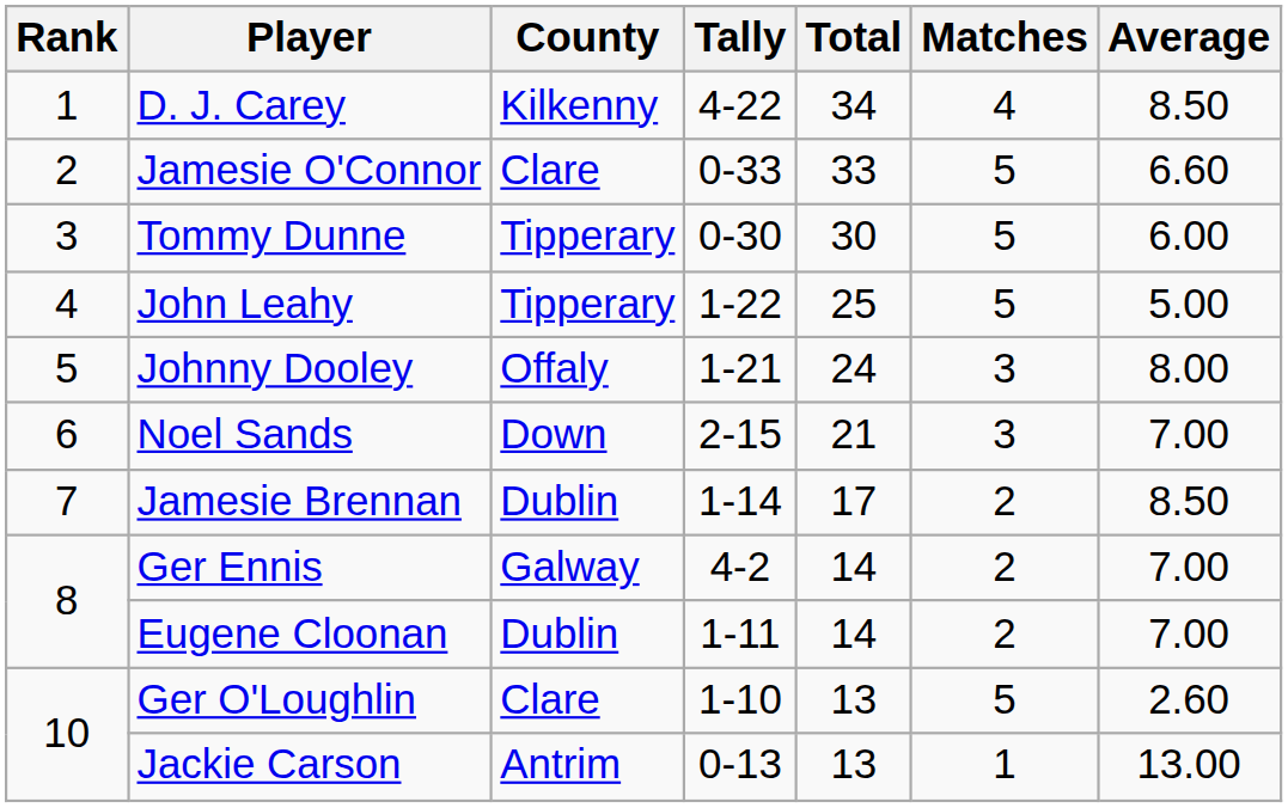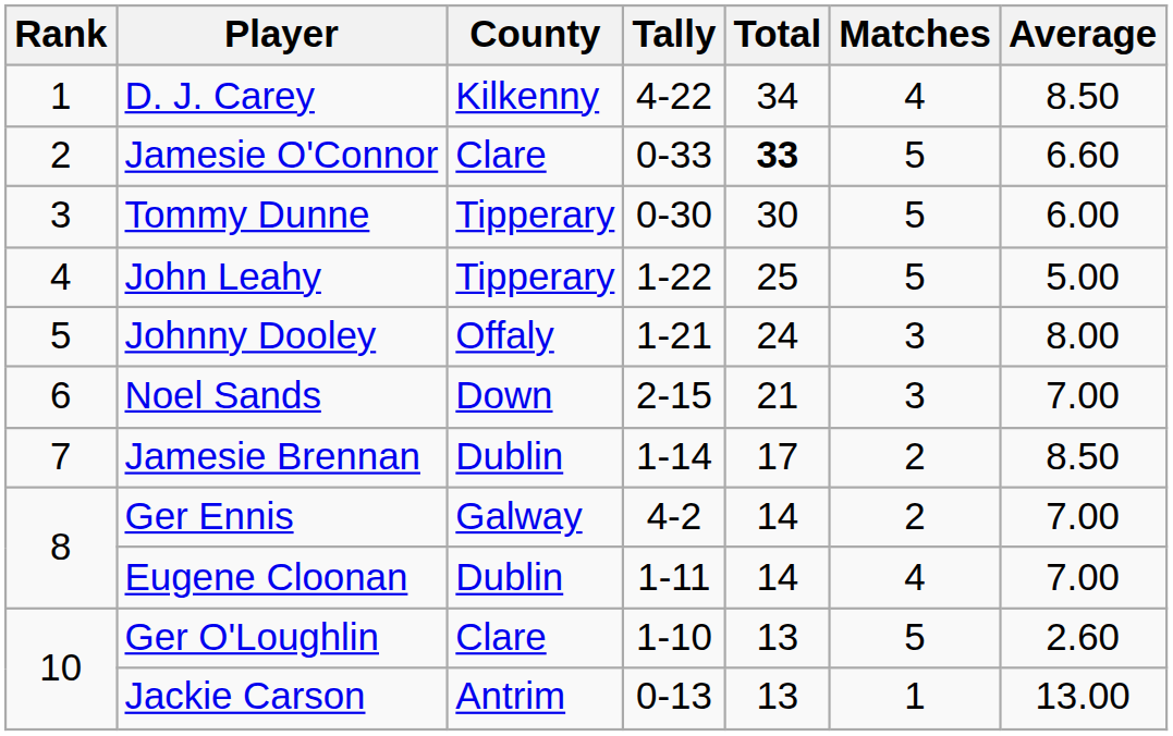Jamesie O'Connor | Total: normal -> bold
Eugene Cloonan | Matches: 2 -> 4
